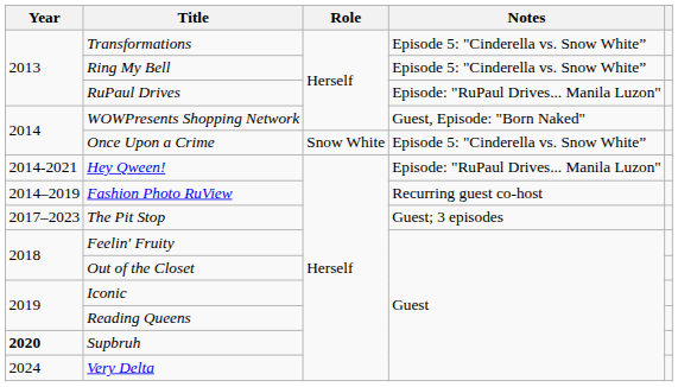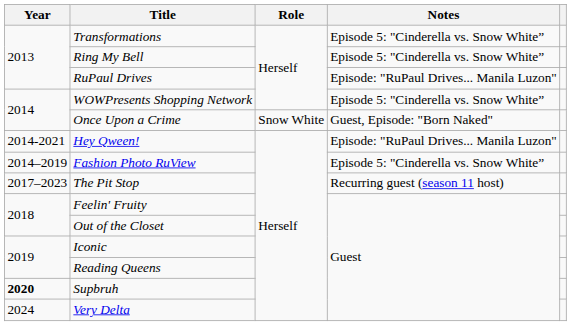WOWPresents Shopping Network | Notes: Guest, Episode: "Born Naked" -> Episode 5: "Cinderella vs. Snow White”
Once Upon a Crime | Notes: Episode 5: "Cinderella vs. Snow White” -> Guest, Episode: "Born Naked"
Fashion Photo RuView | Notes: Recurring guest co-host -> Episode 5: "Cinderella vs. Snow White”
The Pit Stop | Notes: Guest; 3 episodes -> Recurring guest (season 11 host)
